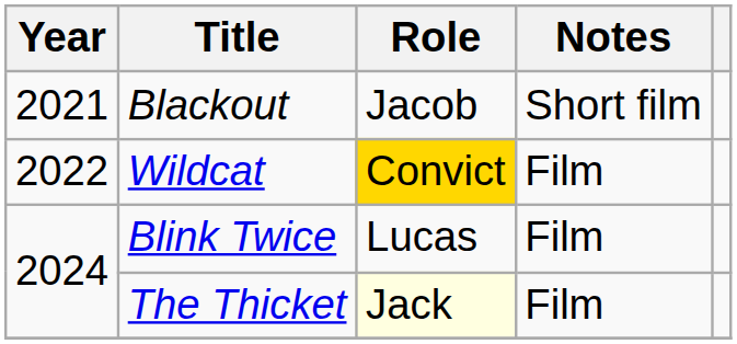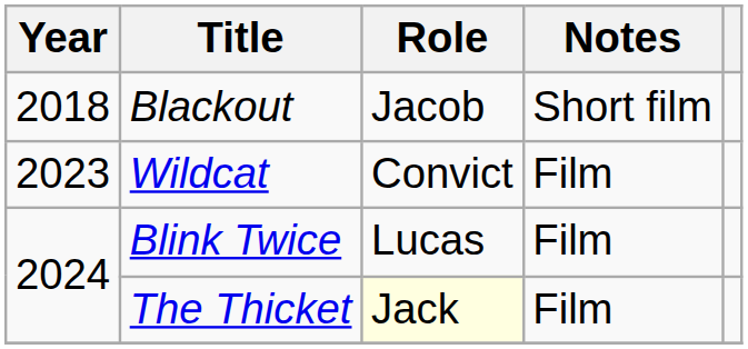Blackout | Year: 2021 -> 2018
Wildcat | Year: 2022 -> 2023
Wildcat | Role: gold background -> no background
